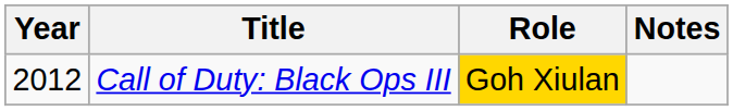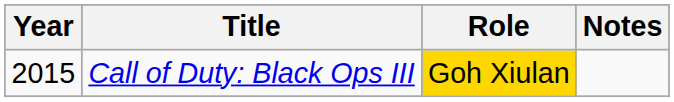Call of Duty: Black Ops III | Year: 2012 -> 2015
